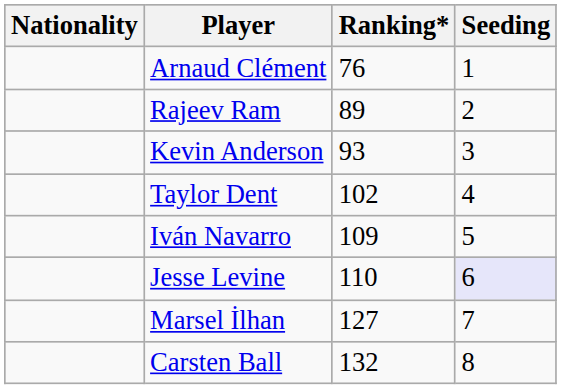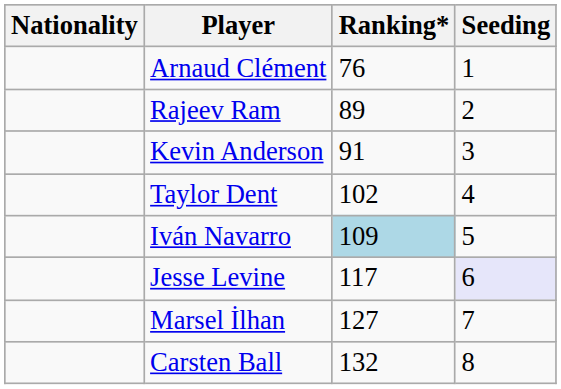Kevin Anderson | Ranking*: 93 -> 91
Iván Navarro | Ranking*: no background -> lightblue background
Jesse Levine | Ranking*: 110 -> 117
